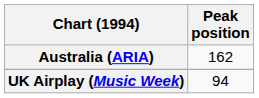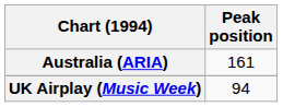Australia (ARIA) | Peak position: 162 -> 161
